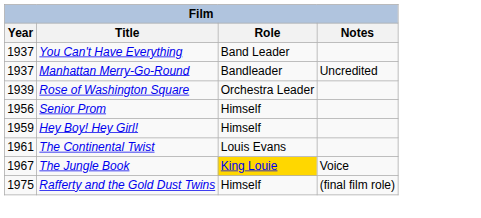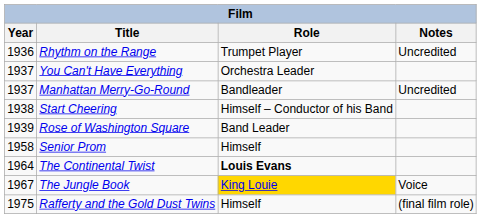+ row: 1936 | Rhythm on the Range | Trumpet Player | Uncredited
You Can't Have Everything | Role: Band Leader -> Orchestra Leader
+ row: 1938 | Start Cheering | Himself – Conductor of his Band
Rose of Washington Square | Role: Orchestra Leader -> Band Leader
Senior Prom | Year: 1956 -> 1958
- row: 1959 | Hey Boy! Hey Girl! | Himself
The Continental Twist | Year: 1961 -> 1964
The Continental Twist | Role: normal -> bold
